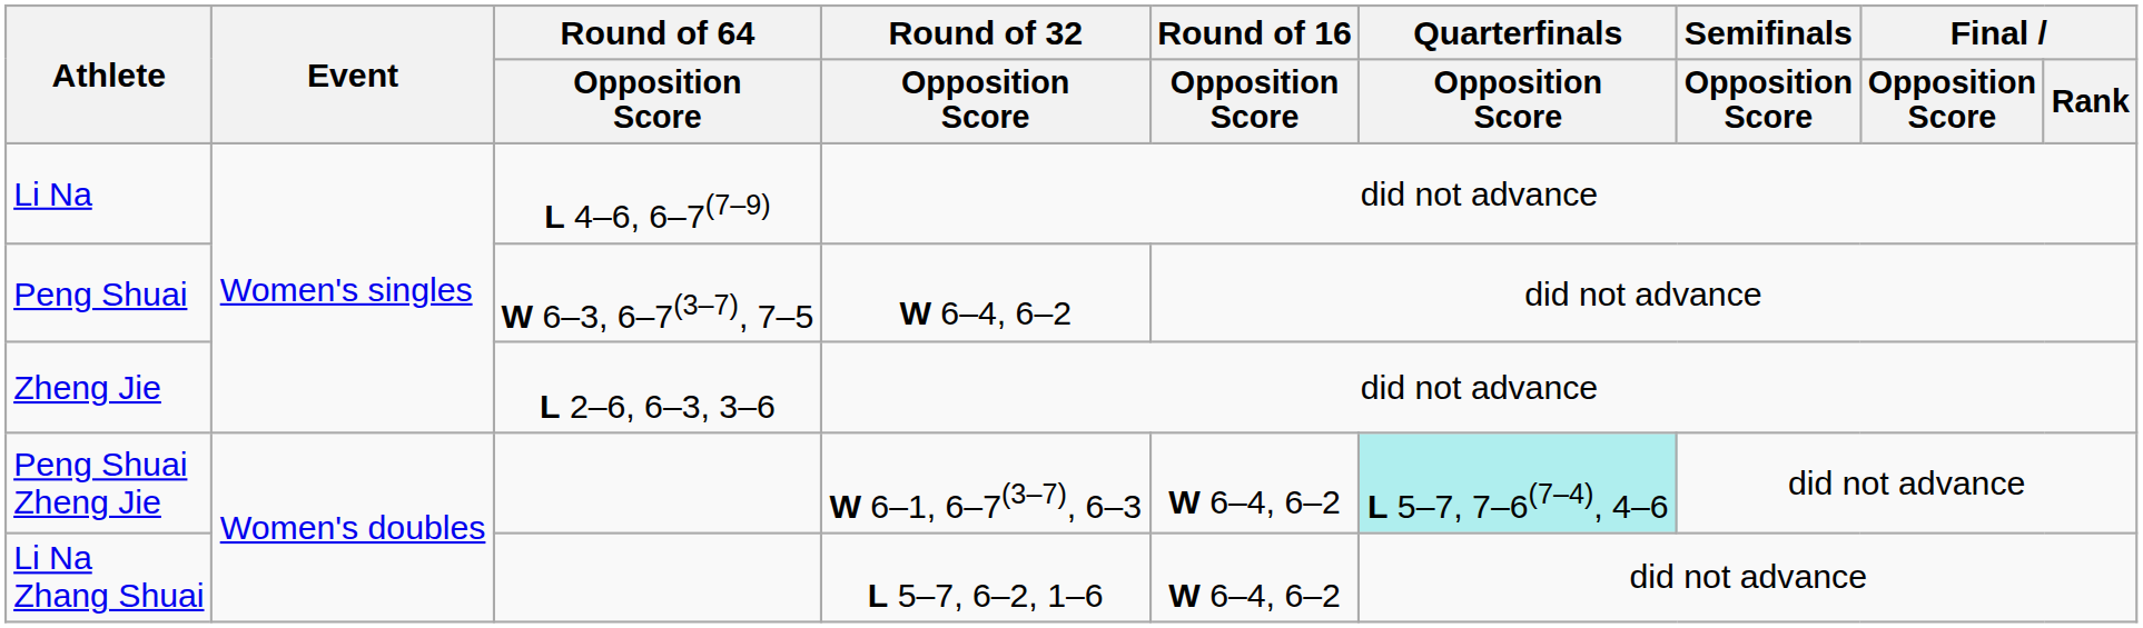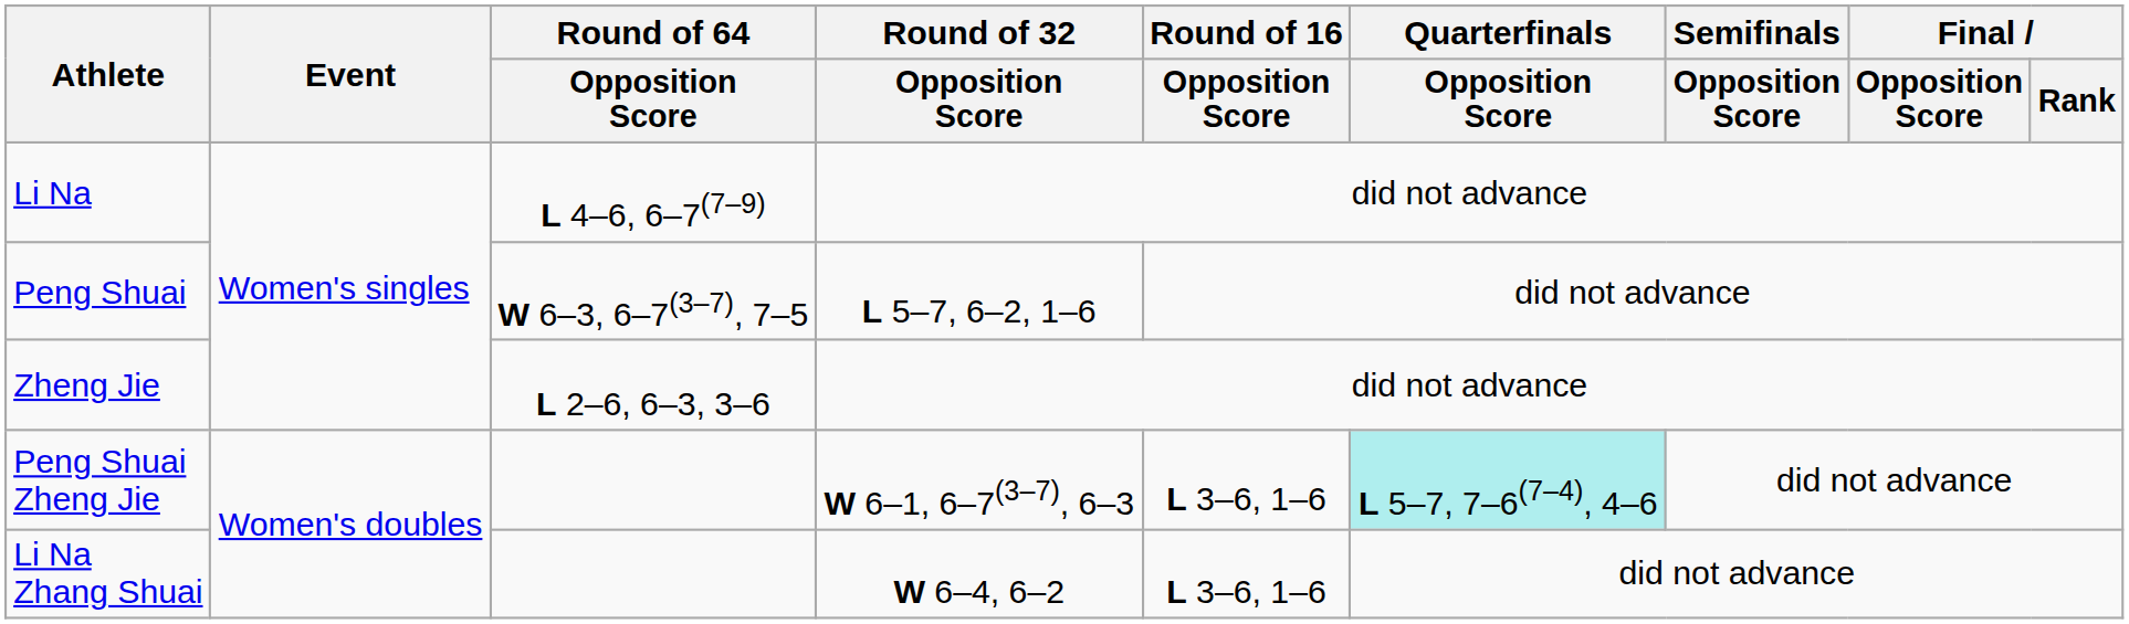Peng Shuai | Round of 32 / Opposition Score: W 6–4, 6–2 -> L 5–7, 6–2, 1–6
Peng Shuai Zheng Jie | Round of 16 / Opposition Score: W 6–4, 6–2 -> L 3–6, 1–6
Li Na Zhang Shuai | Round of 32 / Opposition Score: L 5–7, 6–2, 1–6 -> W 6–4, 6–2
Li Na Zhang Shuai | Round of 16 / Opposition Score: W 6–4, 6–2 -> L 3–6, 1–6
